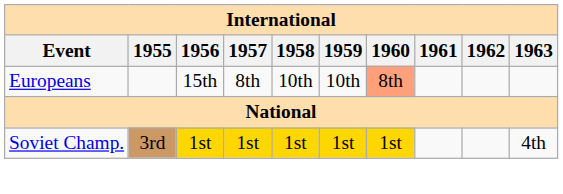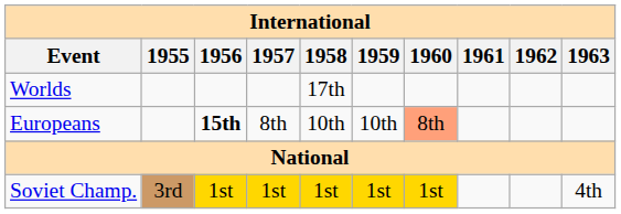+ row: Worlds | 17th
Europeans | 1956: normal -> bold
